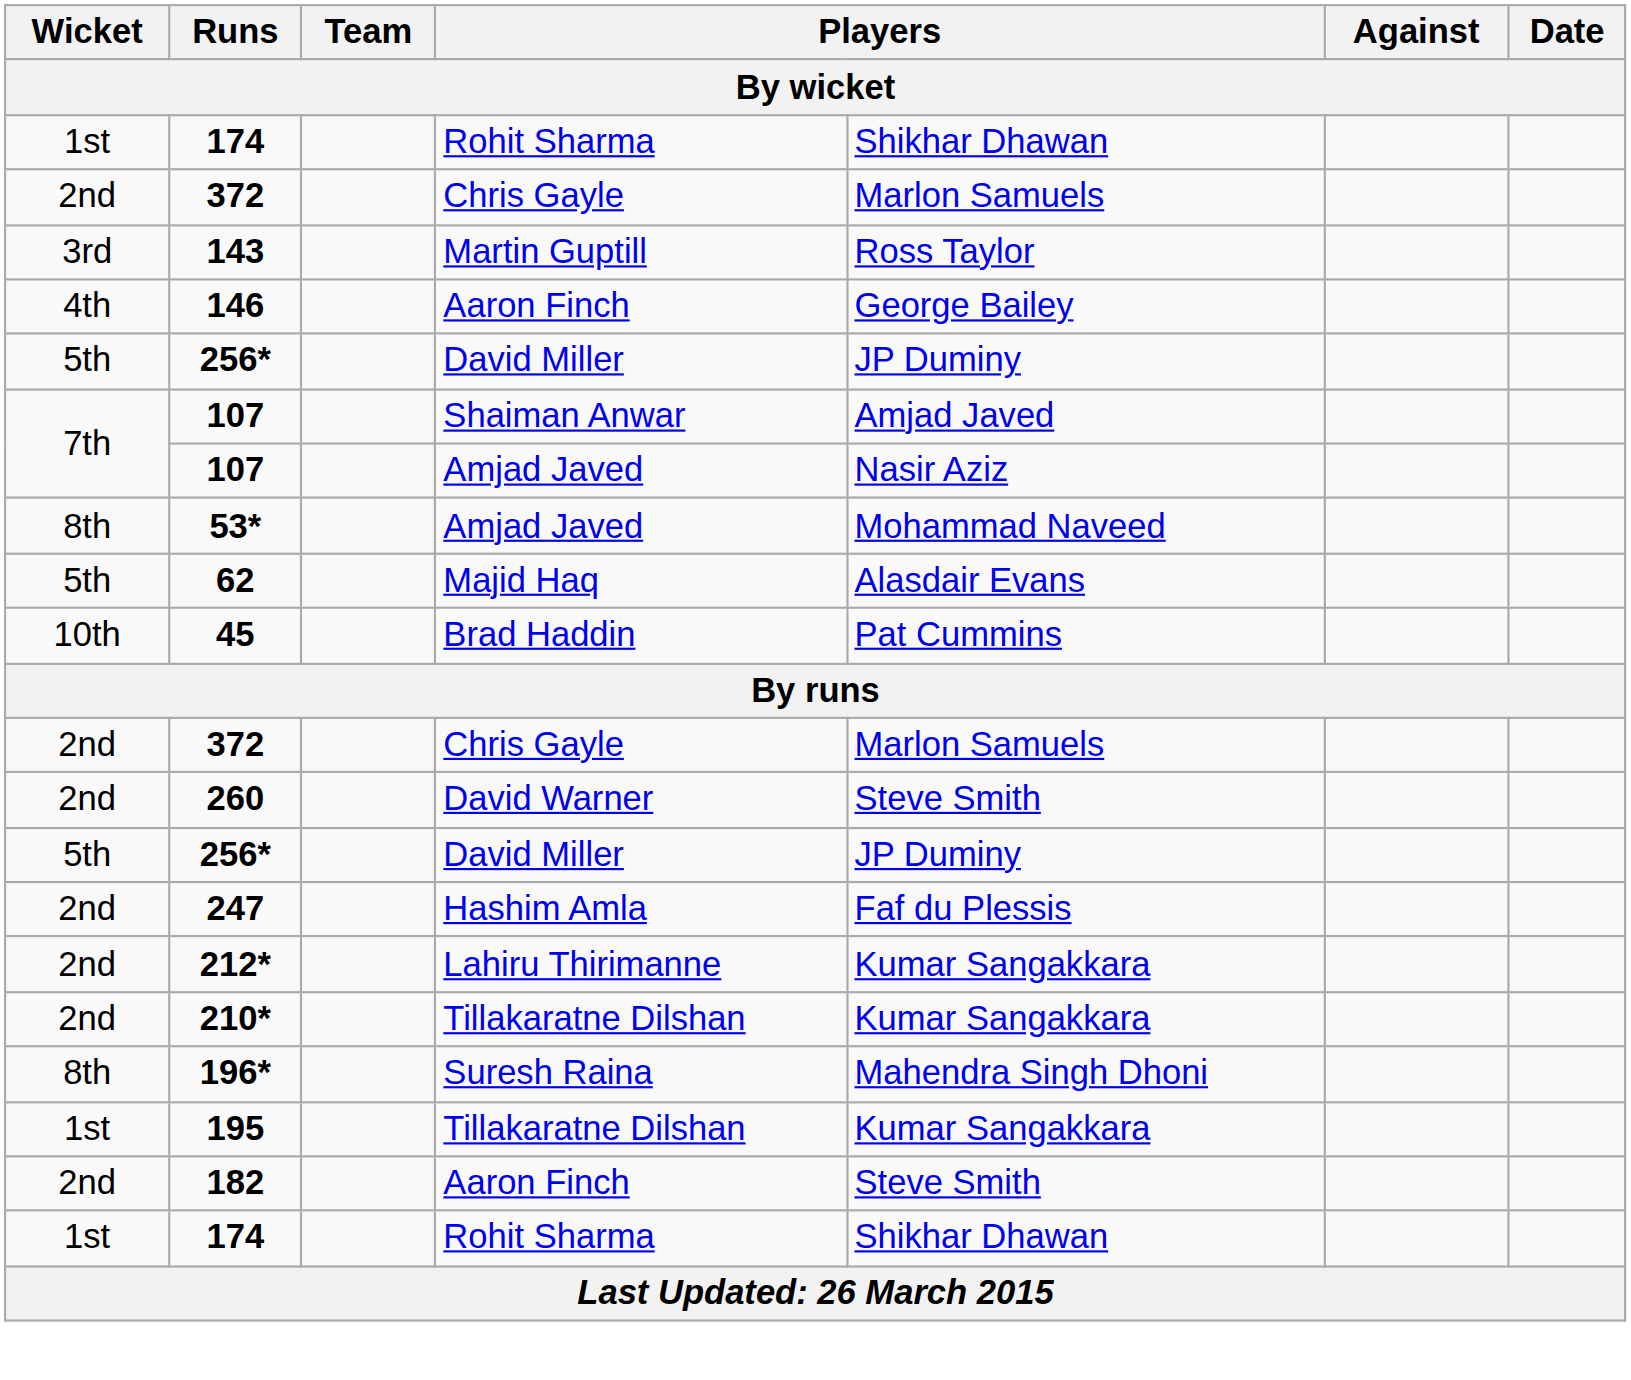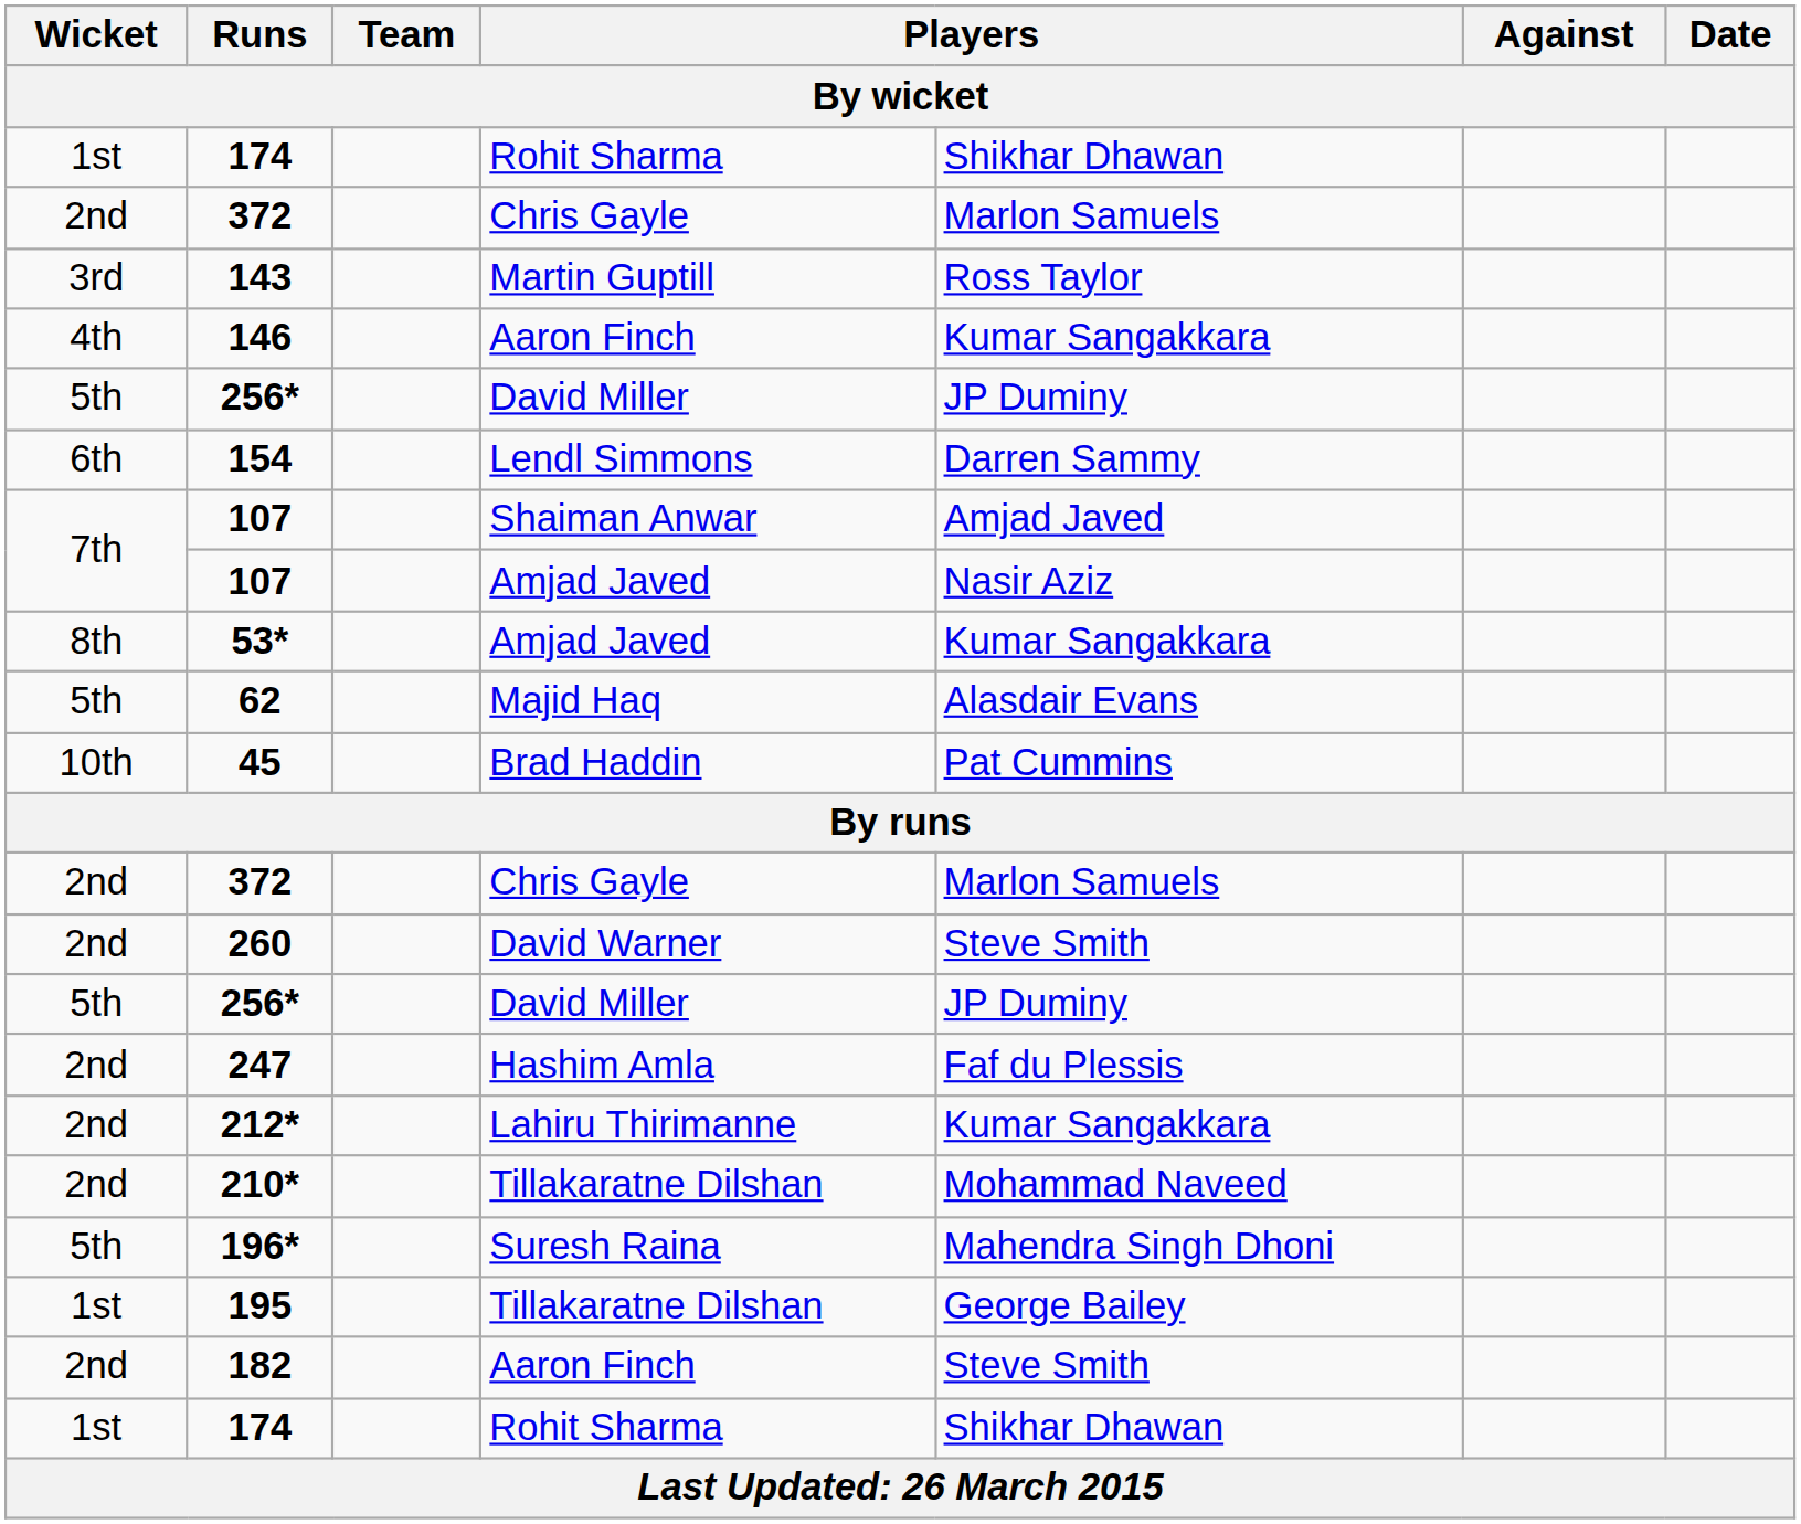146 | column 5: George Bailey -> Kumar Sangakkara
+ row: 6th | 154 | Lendl Simmons | Darren Sammy
53* | column 5: Mohammad Naveed -> Kumar Sangakkara
210* | column 5: Kumar Sangakkara -> Mohammad Naveed
196* | Wicket: 8th -> 5th
195 | column 5: Kumar Sangakkara -> George Bailey
